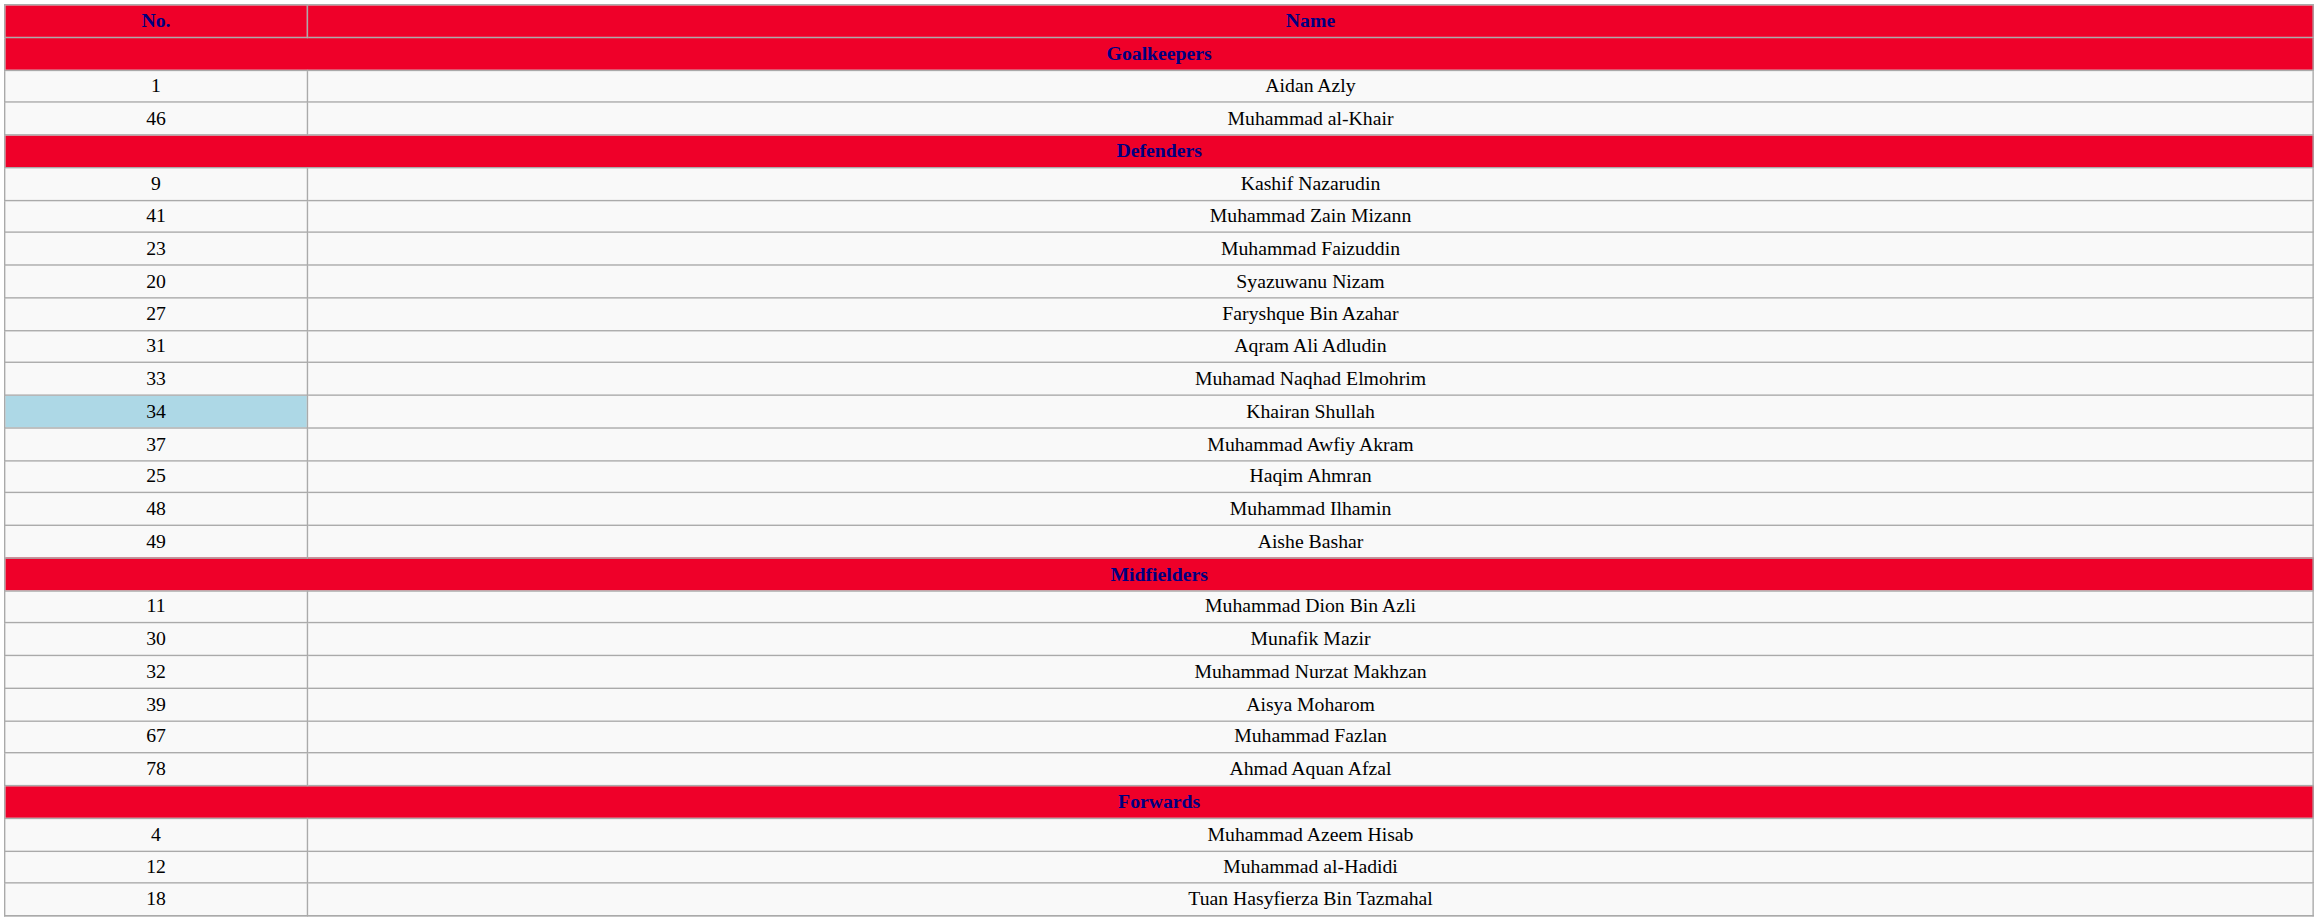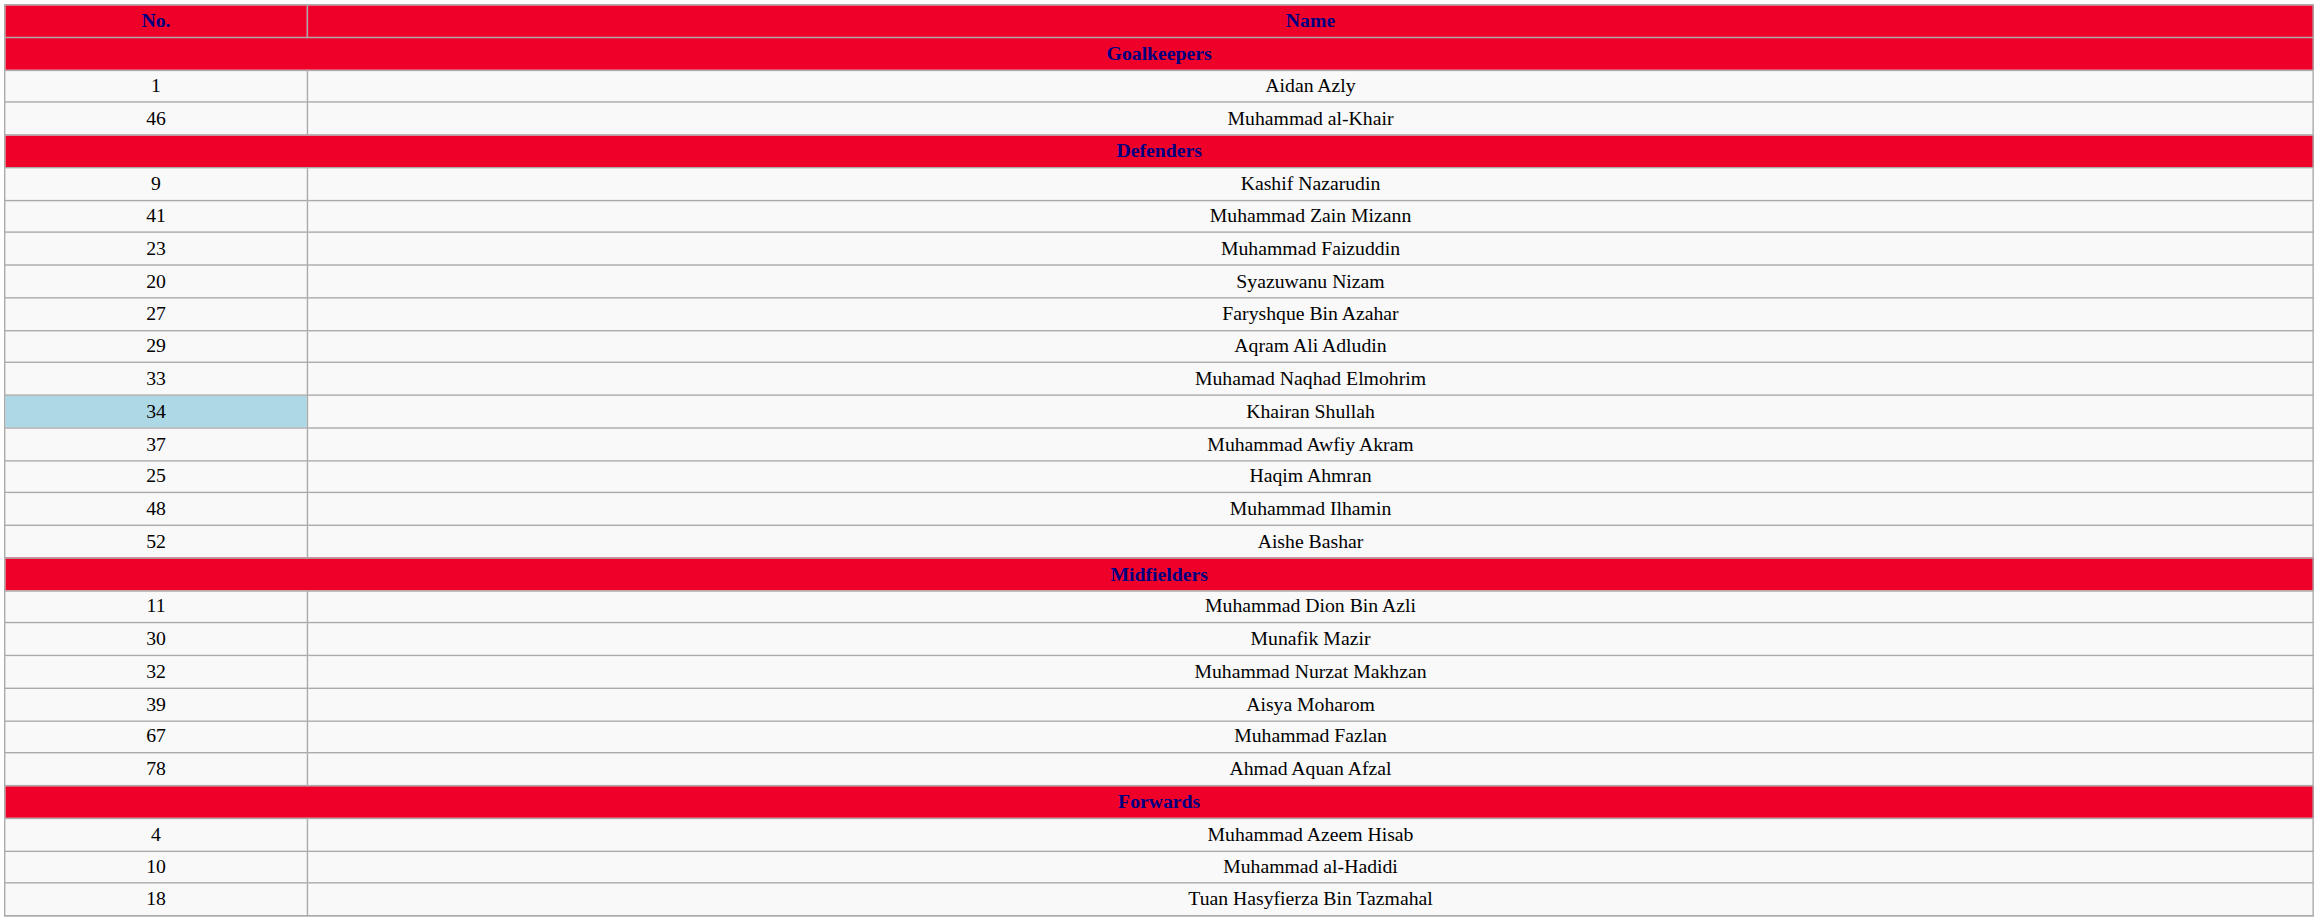Aqram Ali Adludin | No.: 31 -> 29
Aishe Bashar | No.: 49 -> 52
Muhammad al-Hadidi | No.: 12 -> 10
